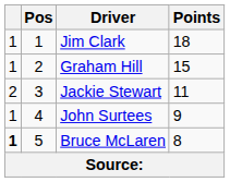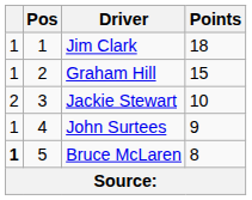Jackie Stewart | Points: 11 -> 10
